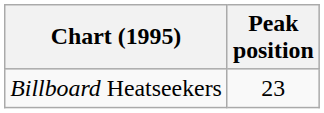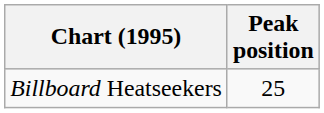Billboard Heatseekers | Peak position: 23 -> 25
